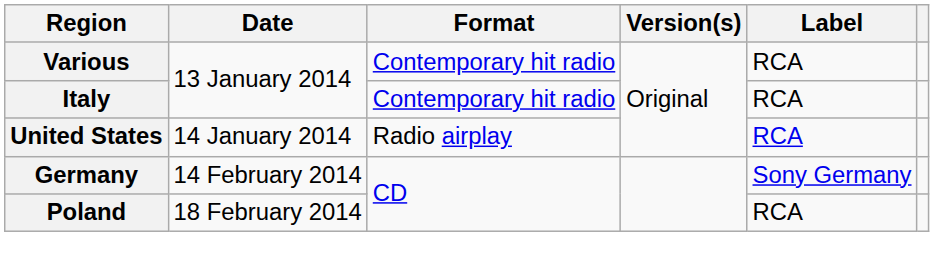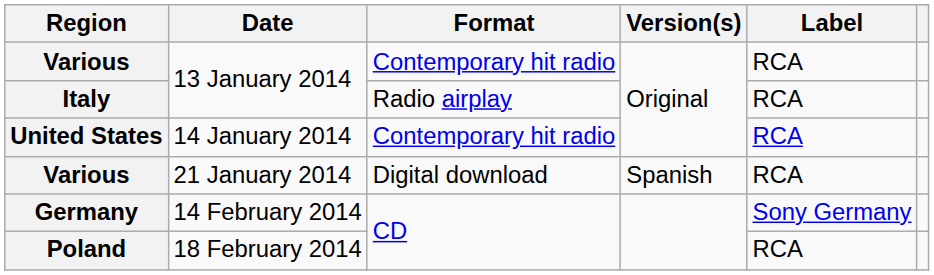Italy | Format: Contemporary hit radio -> Radio airplay
United States | Format: Radio airplay -> Contemporary hit radio
+ row: Various | 21 January 2014 | Digital download | Spanish | RCA
